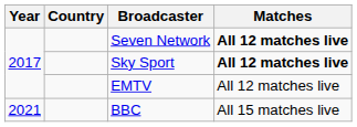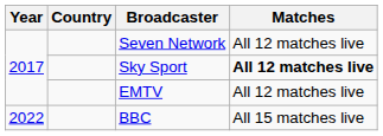Seven Network | Matches: bold -> normal
BBC | Year: 2021 -> 2022
